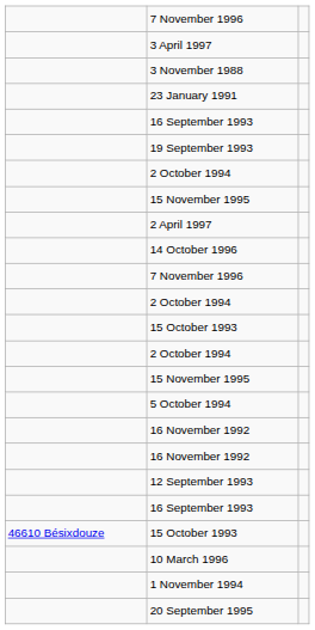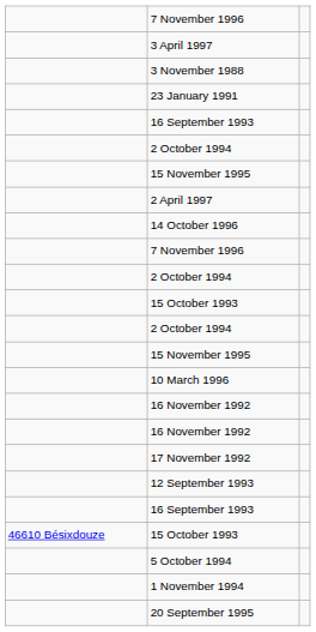- row: 19 September 1993
rows swapped: 10 March 1996 <-> 5 October 1994
+ row: 17 November 1992
